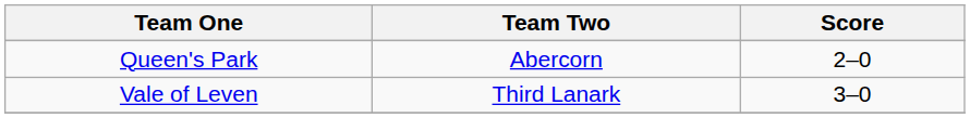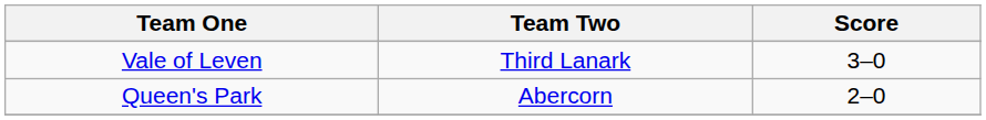rows swapped: Vale of Leven <-> Queen's Park
